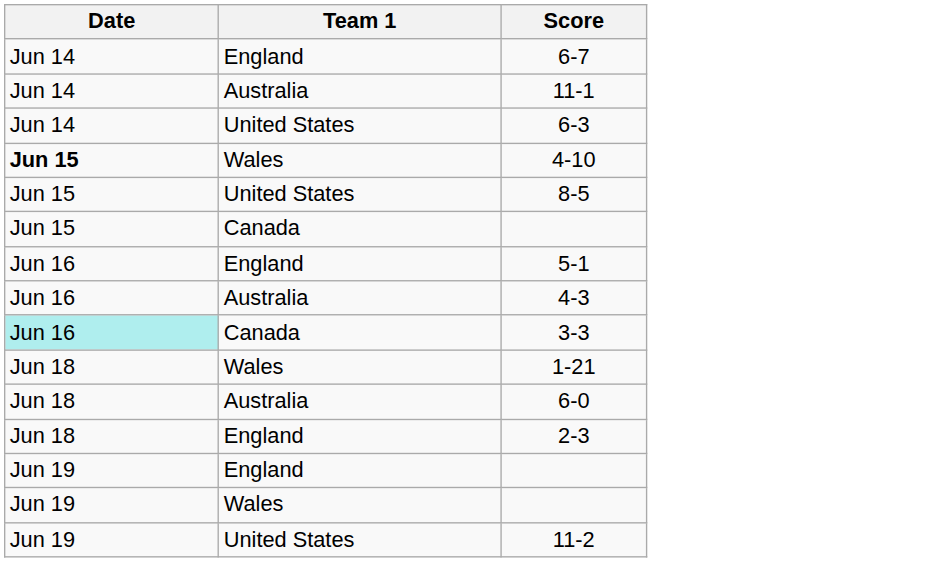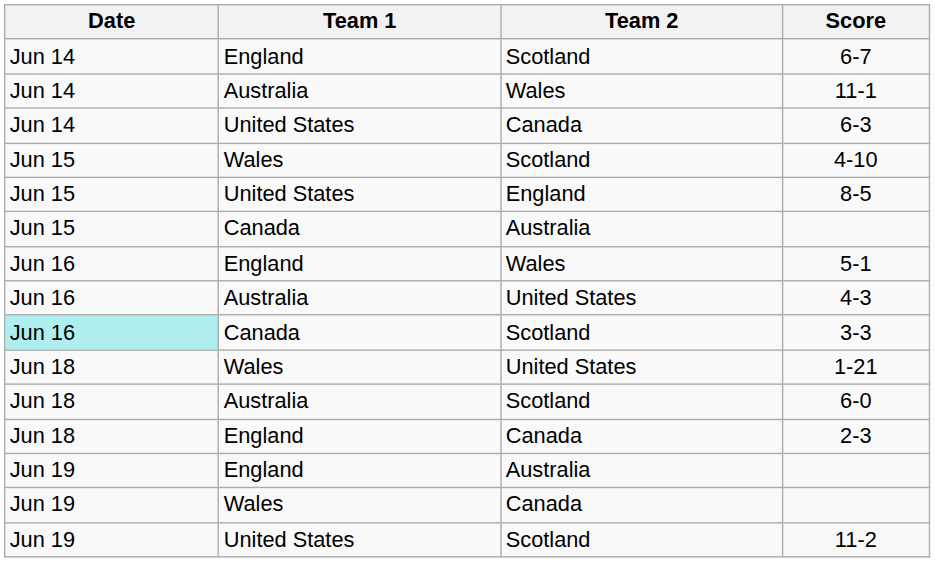+ column: Team 2 | Scotland | Wales | Canada | Scotland | England | Australia | Wales | United States | Scotland | United States | Scotland | Canada | Australia | Canada | Scotland
4-10 | Date: bold -> normal
